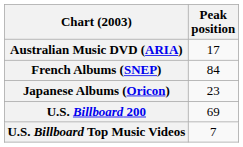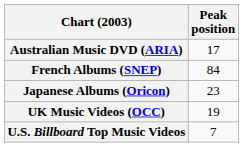+ row: UK Music Videos (OCC) | 19
- row: U.S. Billboard 200 | 69
